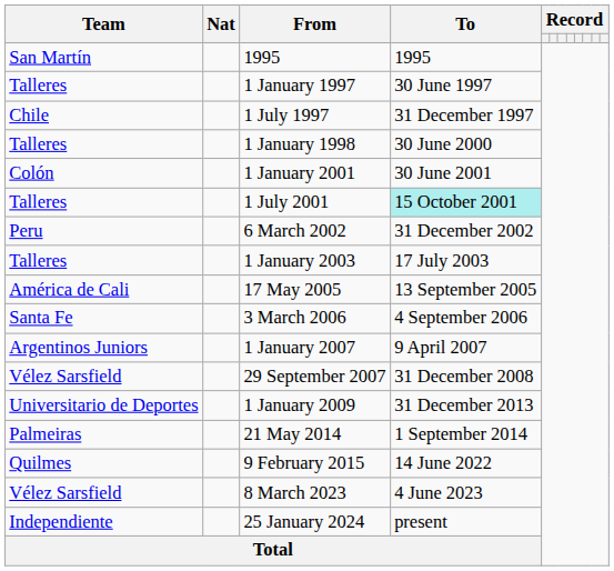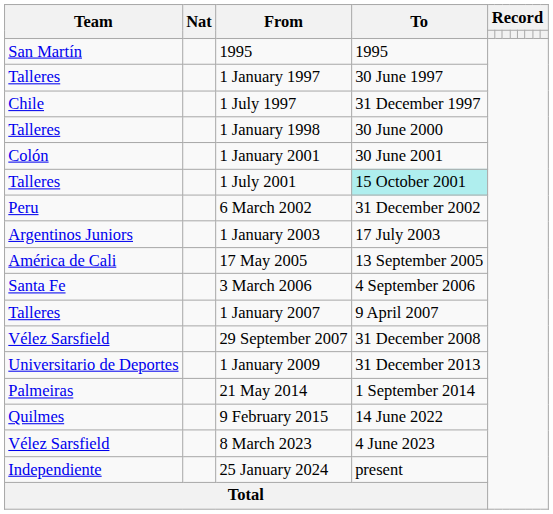1 January 2003 | Team: Talleres -> Argentinos Juniors
1 January 2007 | Team: Argentinos Juniors -> Talleres
